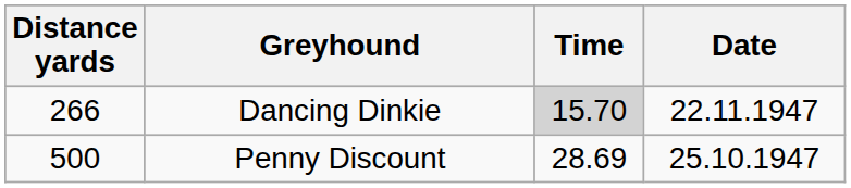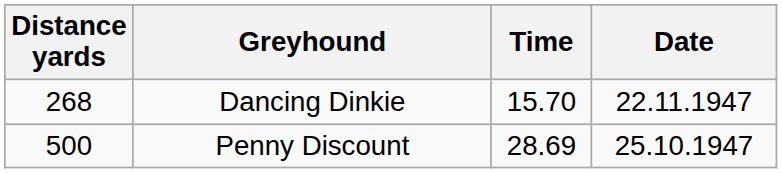Dancing Dinkie | Distance yards: 266 -> 268
Dancing Dinkie | Time: lightgrey background -> no background
